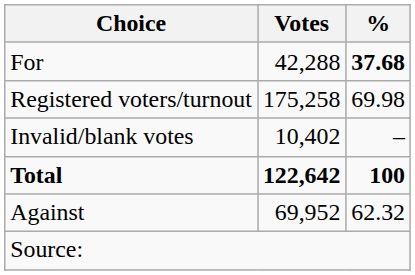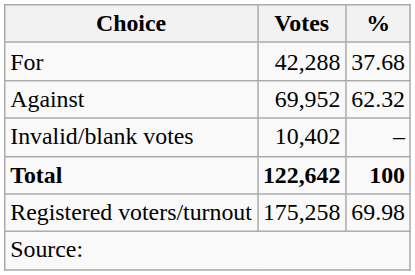For | %: bold -> normal
rows swapped: Against <-> Registered voters/turnout
